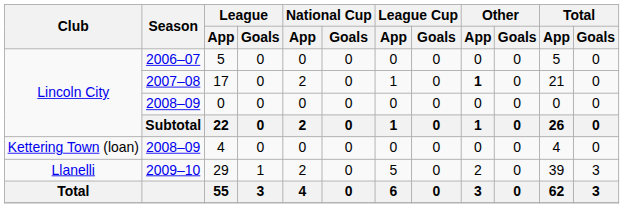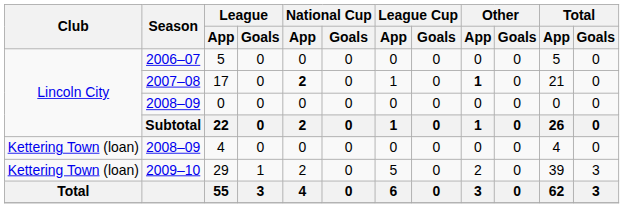17 | National Cup / App: normal -> bold
29 | Club: Llanelli -> Kettering Town (loan)
